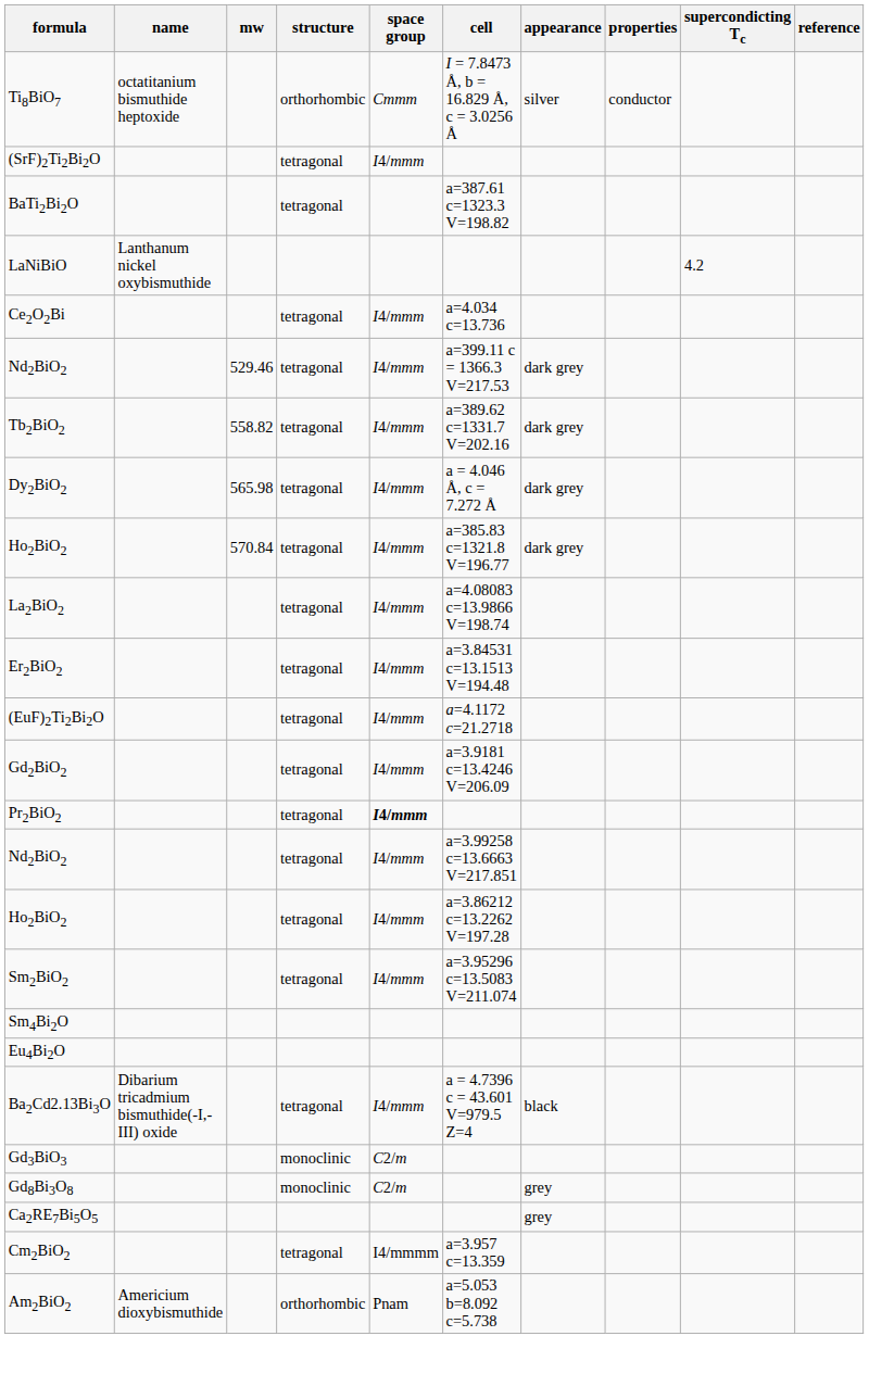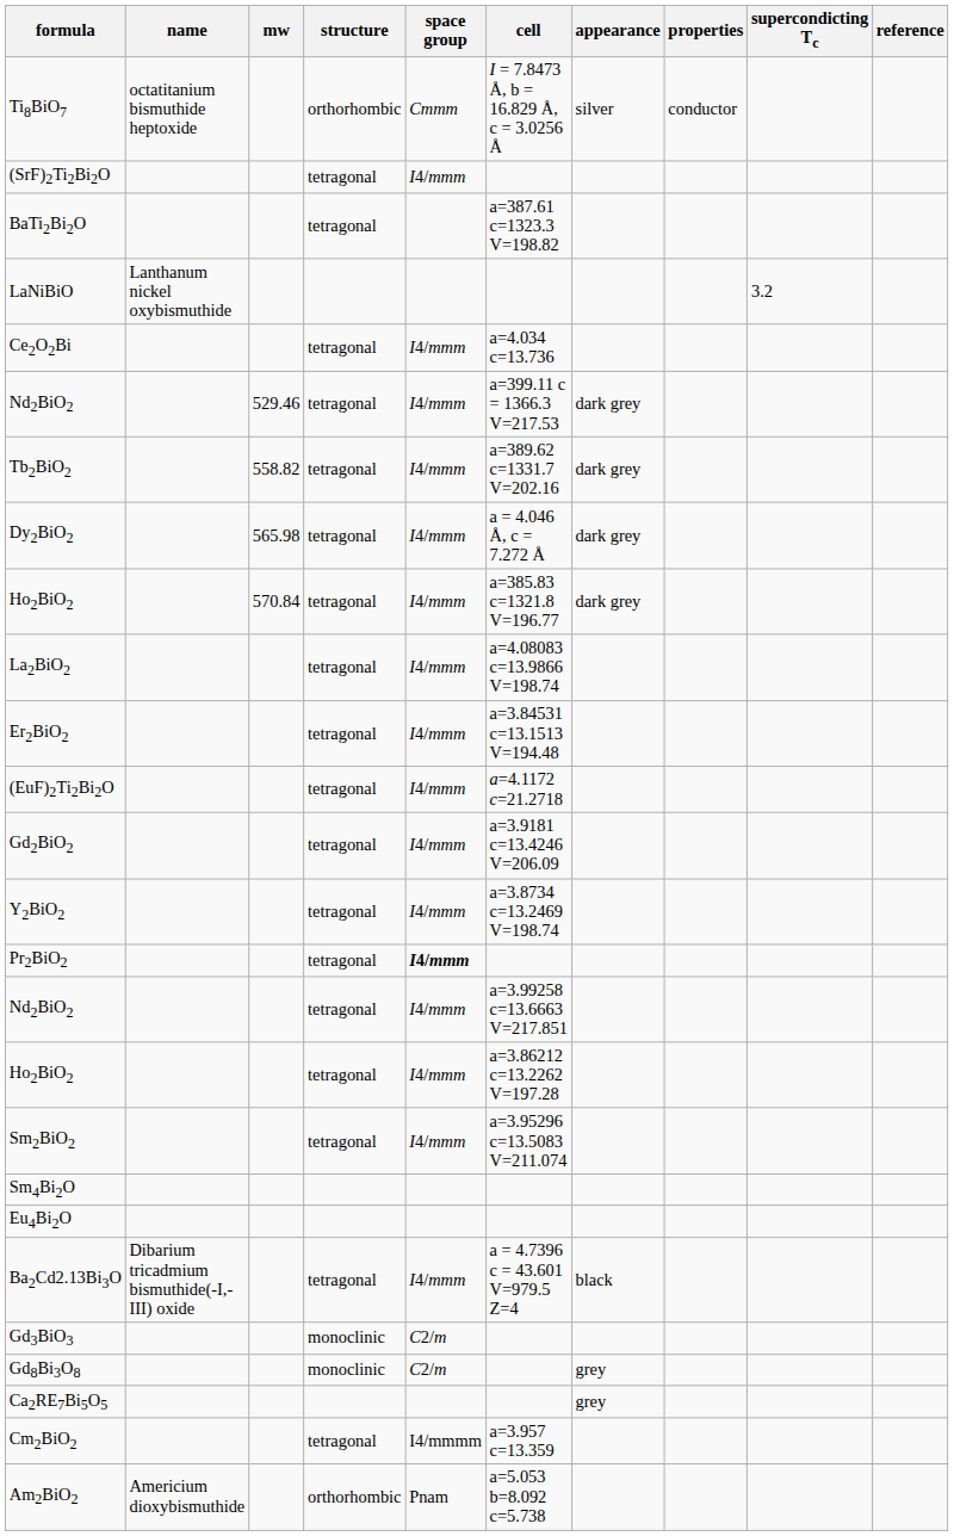LaNiBiO | supercondicting Tc: 4.2 -> 3.2
+ row: Y2BiO2 | tetragonal | I4/mmm | a=3.8734 c=13.2469 V=198.74
